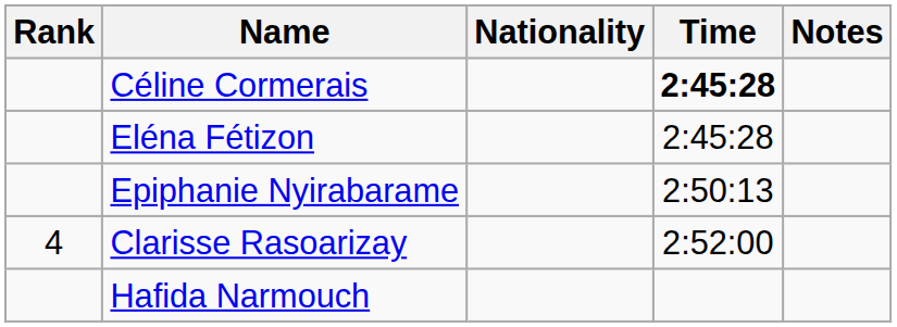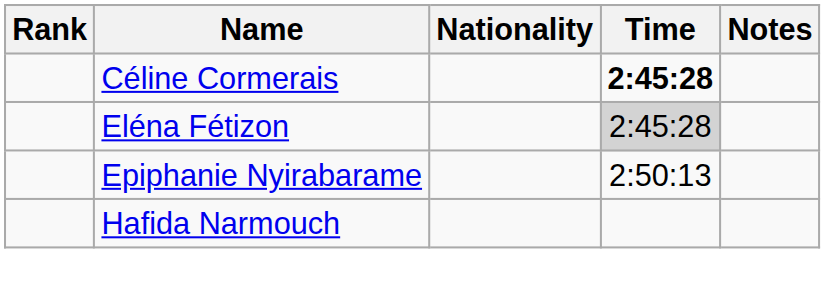Eléna Fétizon | Time: no background -> lightgrey background
- row: 4 | Clarisse Rasoarizay | 2:52:00
